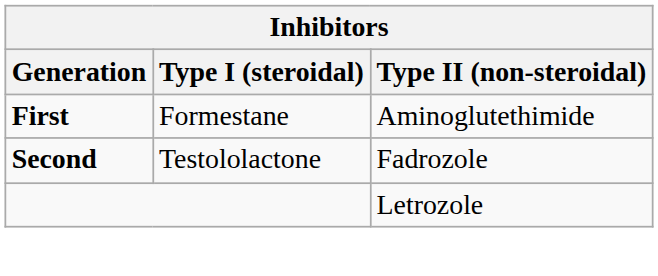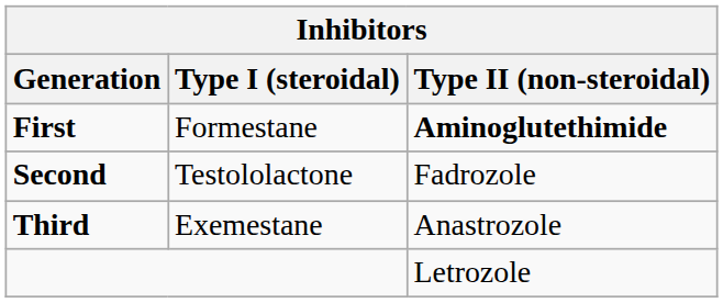First | Type II (non-steroidal): normal -> bold
+ row: Third | Exemestane | Anastrozole
